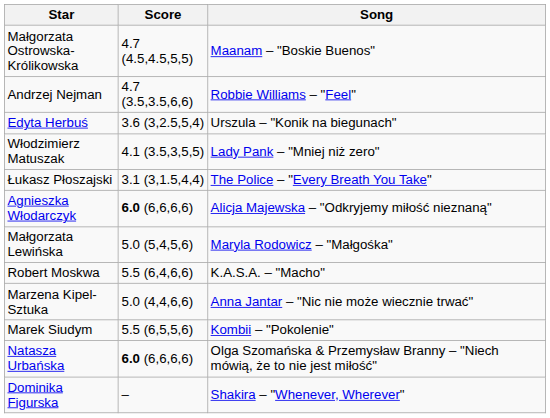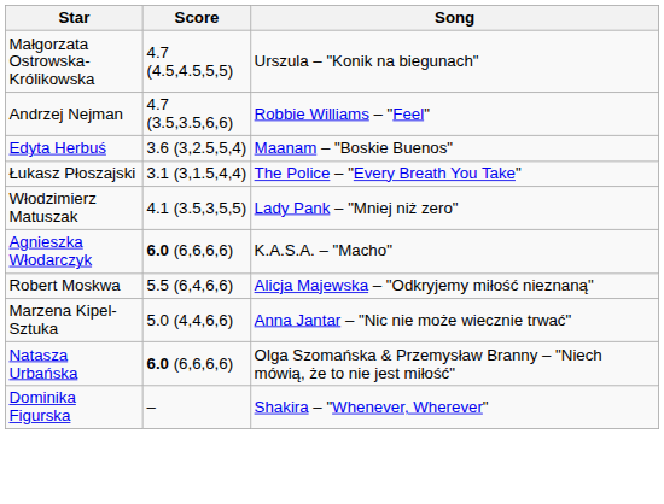Małgorzata Ostrowska-Królikowska | Song: Maanam – "Boskie Buenos" -> Urszula – "Konik na biegunach"
Edyta Herbuś | Song: Urszula – "Konik na biegunach" -> Maanam – "Boskie Buenos"
rows swapped: Łukasz Płoszajski <-> Włodzimierz Matuszak
Agnieszka Włodarczyk | Song: Alicja Majewska – "Odkryjemy miłość nieznaną" -> K.A.S.A. – "Macho"
- row: Małgorzata Lewińska | 5.0 (5,4,5,6) | Maryla Rodowicz – "Małgośka"
Robert Moskwa | Song: K.A.S.A. – "Macho" -> Alicja Majewska – "Odkryjemy miłość nieznaną"
- row: Marek Siudym | 5.5 (6,5,5,6) | Kombii – "Pokolenie"
